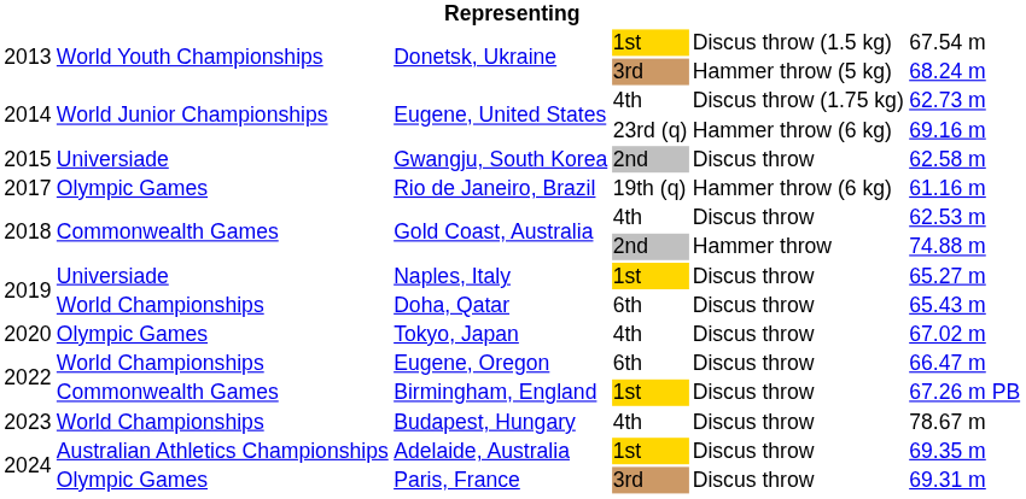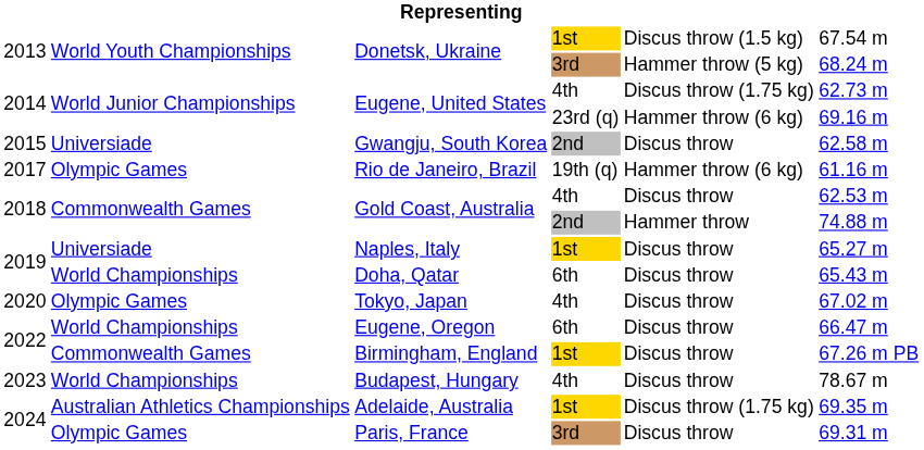Adelaide, Australia | column 5: Discus throw -> Discus throw (1.75 kg)
